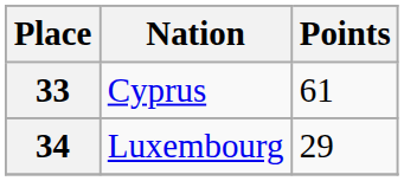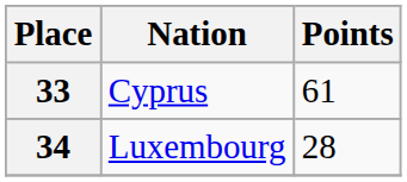34 | Points: 29 -> 28
